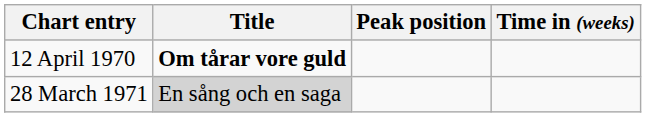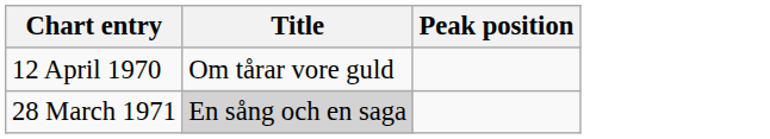- column: Time in (weeks)
12 April 1970 | Title: bold -> normal
